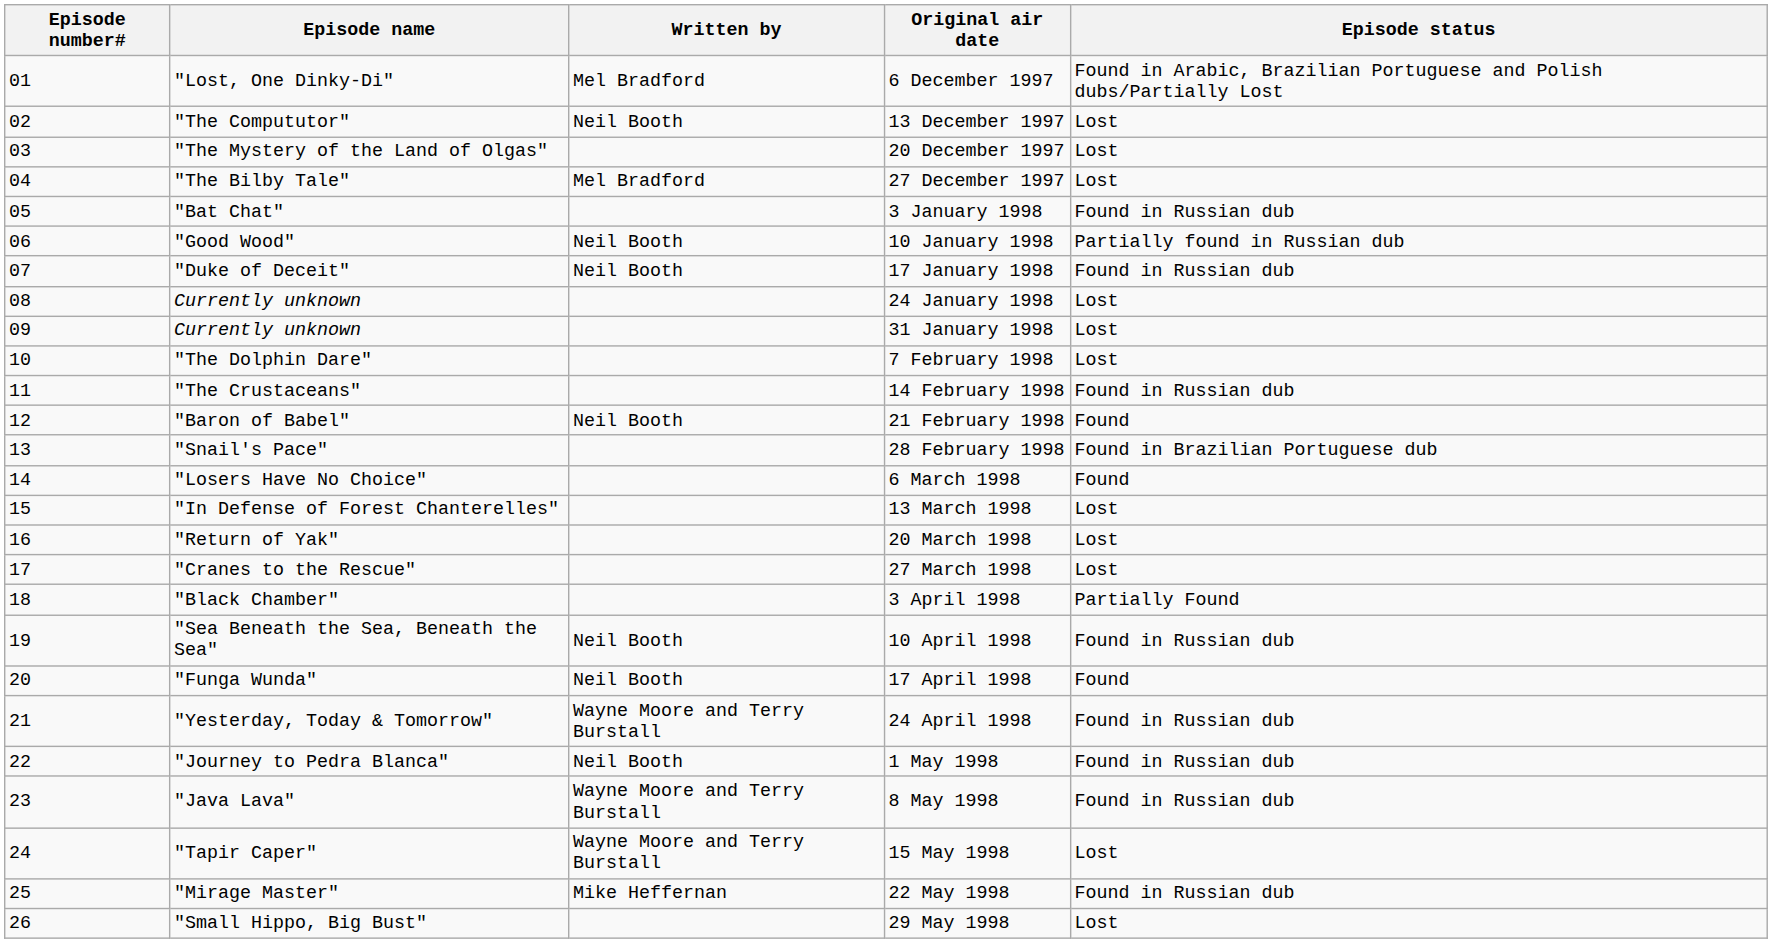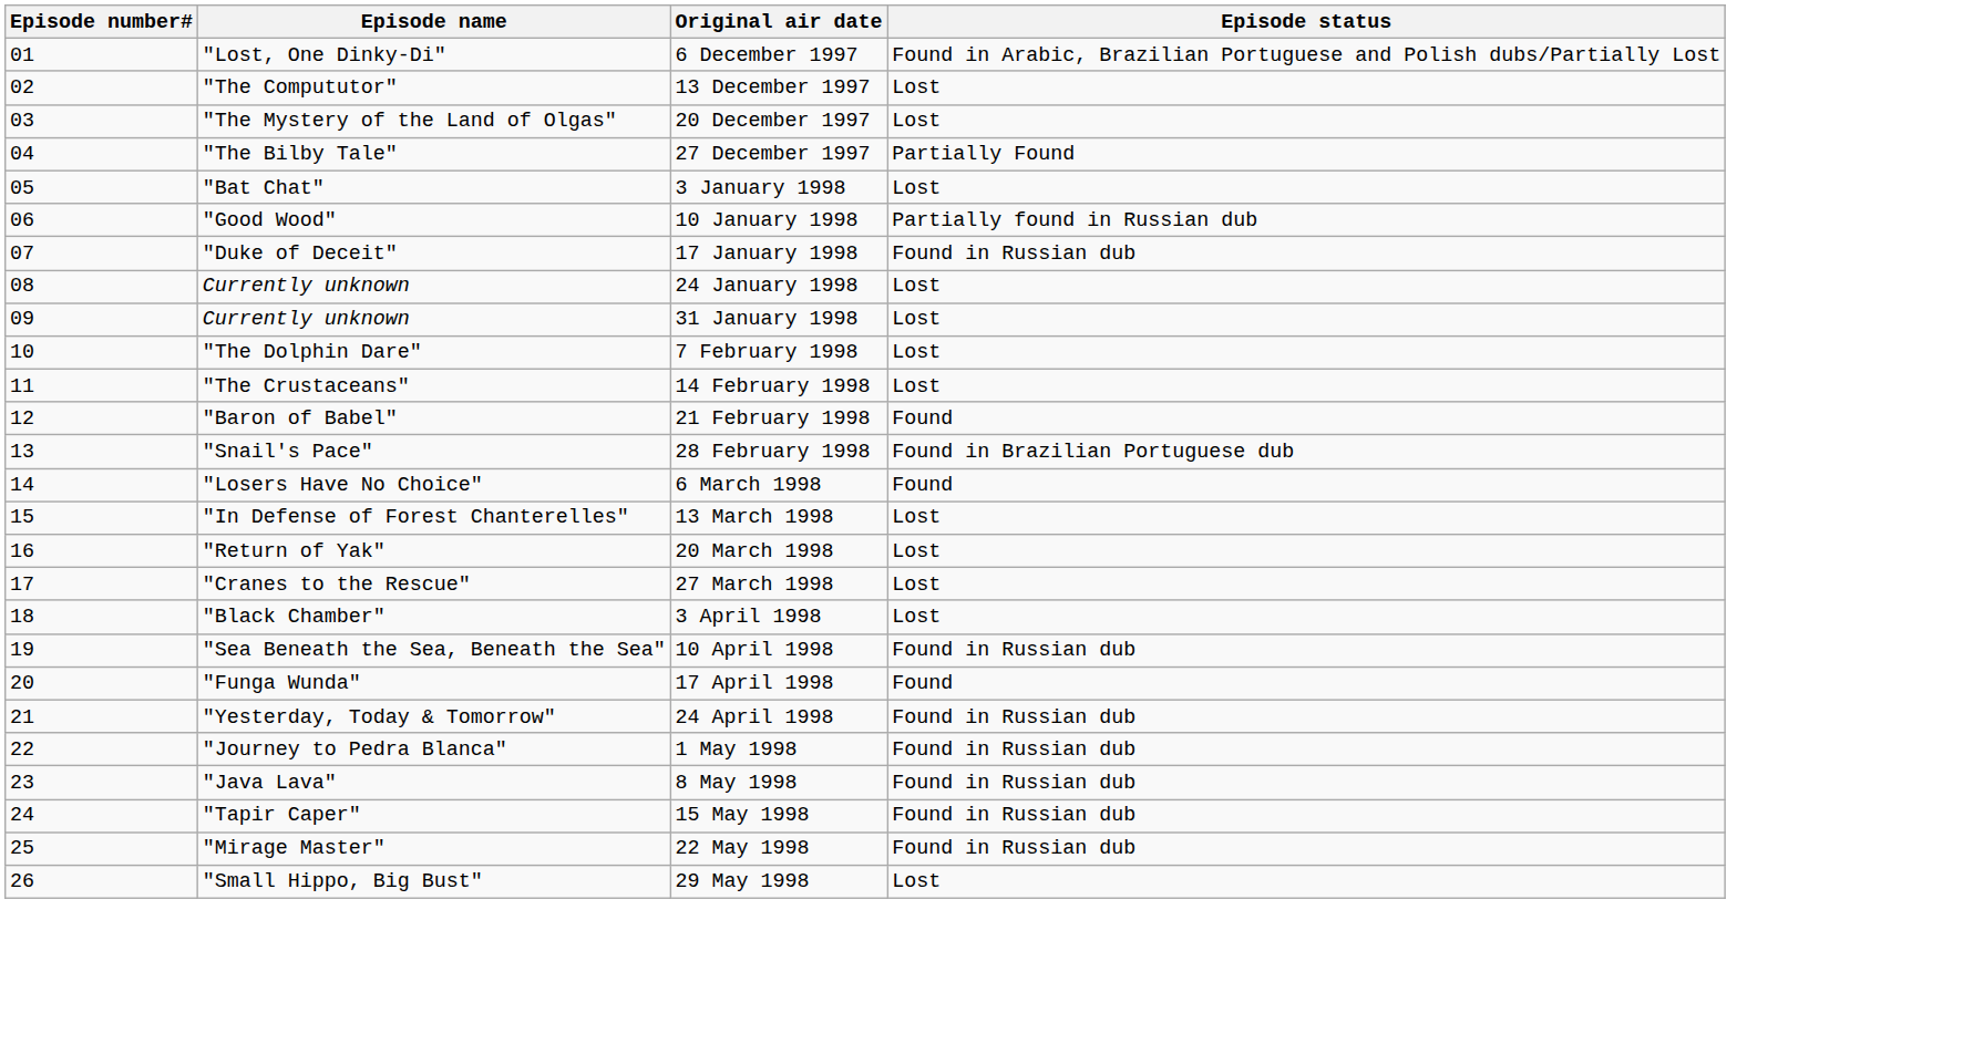- column: Written by | Mel Bradford | Neil Booth | Mel Bradford | Neil Booth | Neil Booth | Neil Booth | Neil Booth | Neil Booth | Wayne Moore and Terry Burstall | Neil Booth | Wayne Moore and Terry Burstall | Wayne Moore and Terry Burstall | Mike Heffernan
27 December 1997 | Episode status: Lost -> Partially Found
3 January 1998 | Episode status: Found in Russian dub -> Lost
14 February 1998 | Episode status: Found in Russian dub -> Lost
3 April 1998 | Episode status: Partially Found -> Lost
15 May 1998 | Episode status: Lost -> Found in Russian dub
